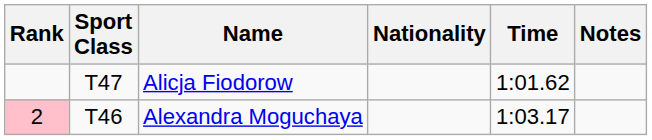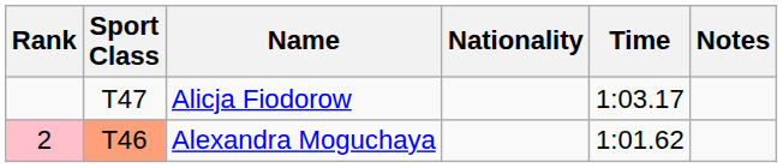Alicja Fiodorow | Time: 1:01.62 -> 1:03.17
Alexandra Moguchaya | Sport Class: no background -> lightsalmon background
Alexandra Moguchaya | Time: 1:03.17 -> 1:01.62
